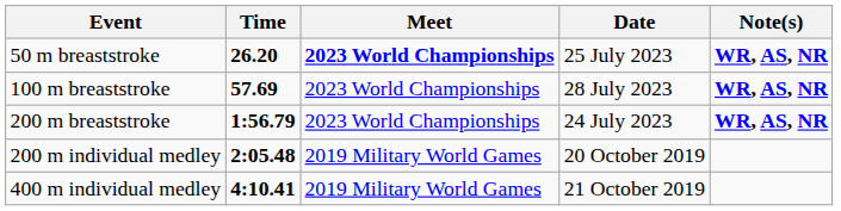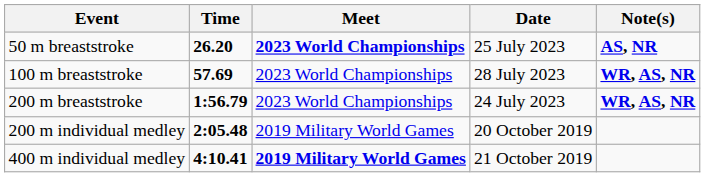50 m breaststroke | Note(s): WR, AS, NR -> AS, NR
400 m individual medley | Meet: normal -> bold
